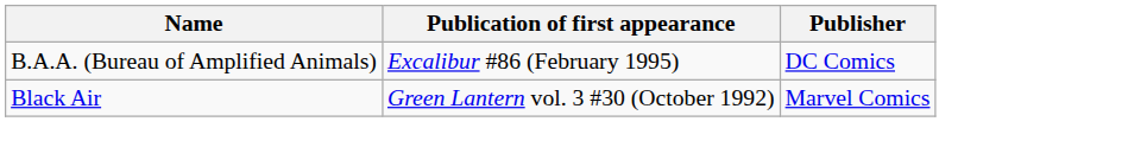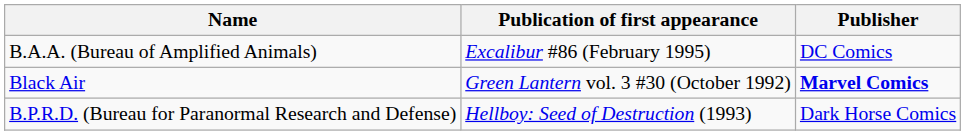Black Air | Publisher: normal -> bold
+ row: B.P.R.D. (Bureau for Paranormal Research and Defense) | Hellboy: Seed of Destruction (1993) | Dark Horse Comics
